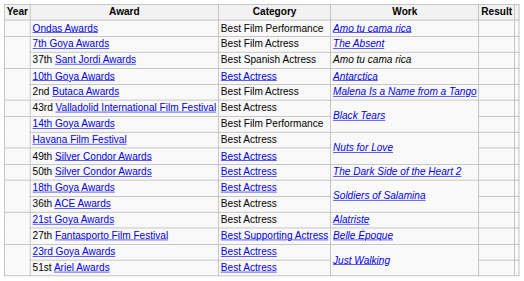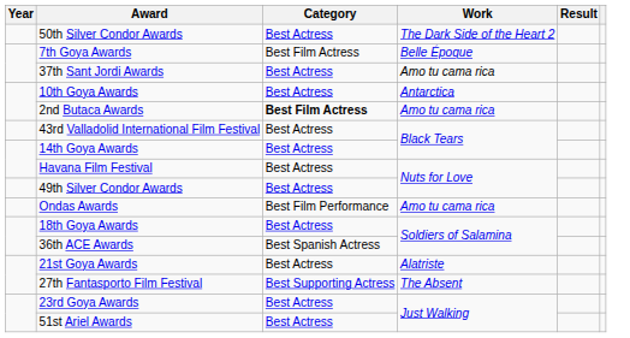rows swapped: Ondas Awards <-> 50th Silver Condor Awards
7th Goya Awards | Work: The Absent -> Belle Époque
37th Sant Jordi Awards | Category: Best Spanish Actress -> Best Actress
2nd Butaca Awards | Category: normal -> bold
2nd Butaca Awards | Work: Malena Is a Name from a Tango -> Amo tu cama rica
14th Goya Awards | Category: Best Film Performance -> Best Actress
36th ACE Awards | Category: Best Actress -> Best Spanish Actress
27th Fantasporto Film Festival | Work: Belle Époque -> The Absent
